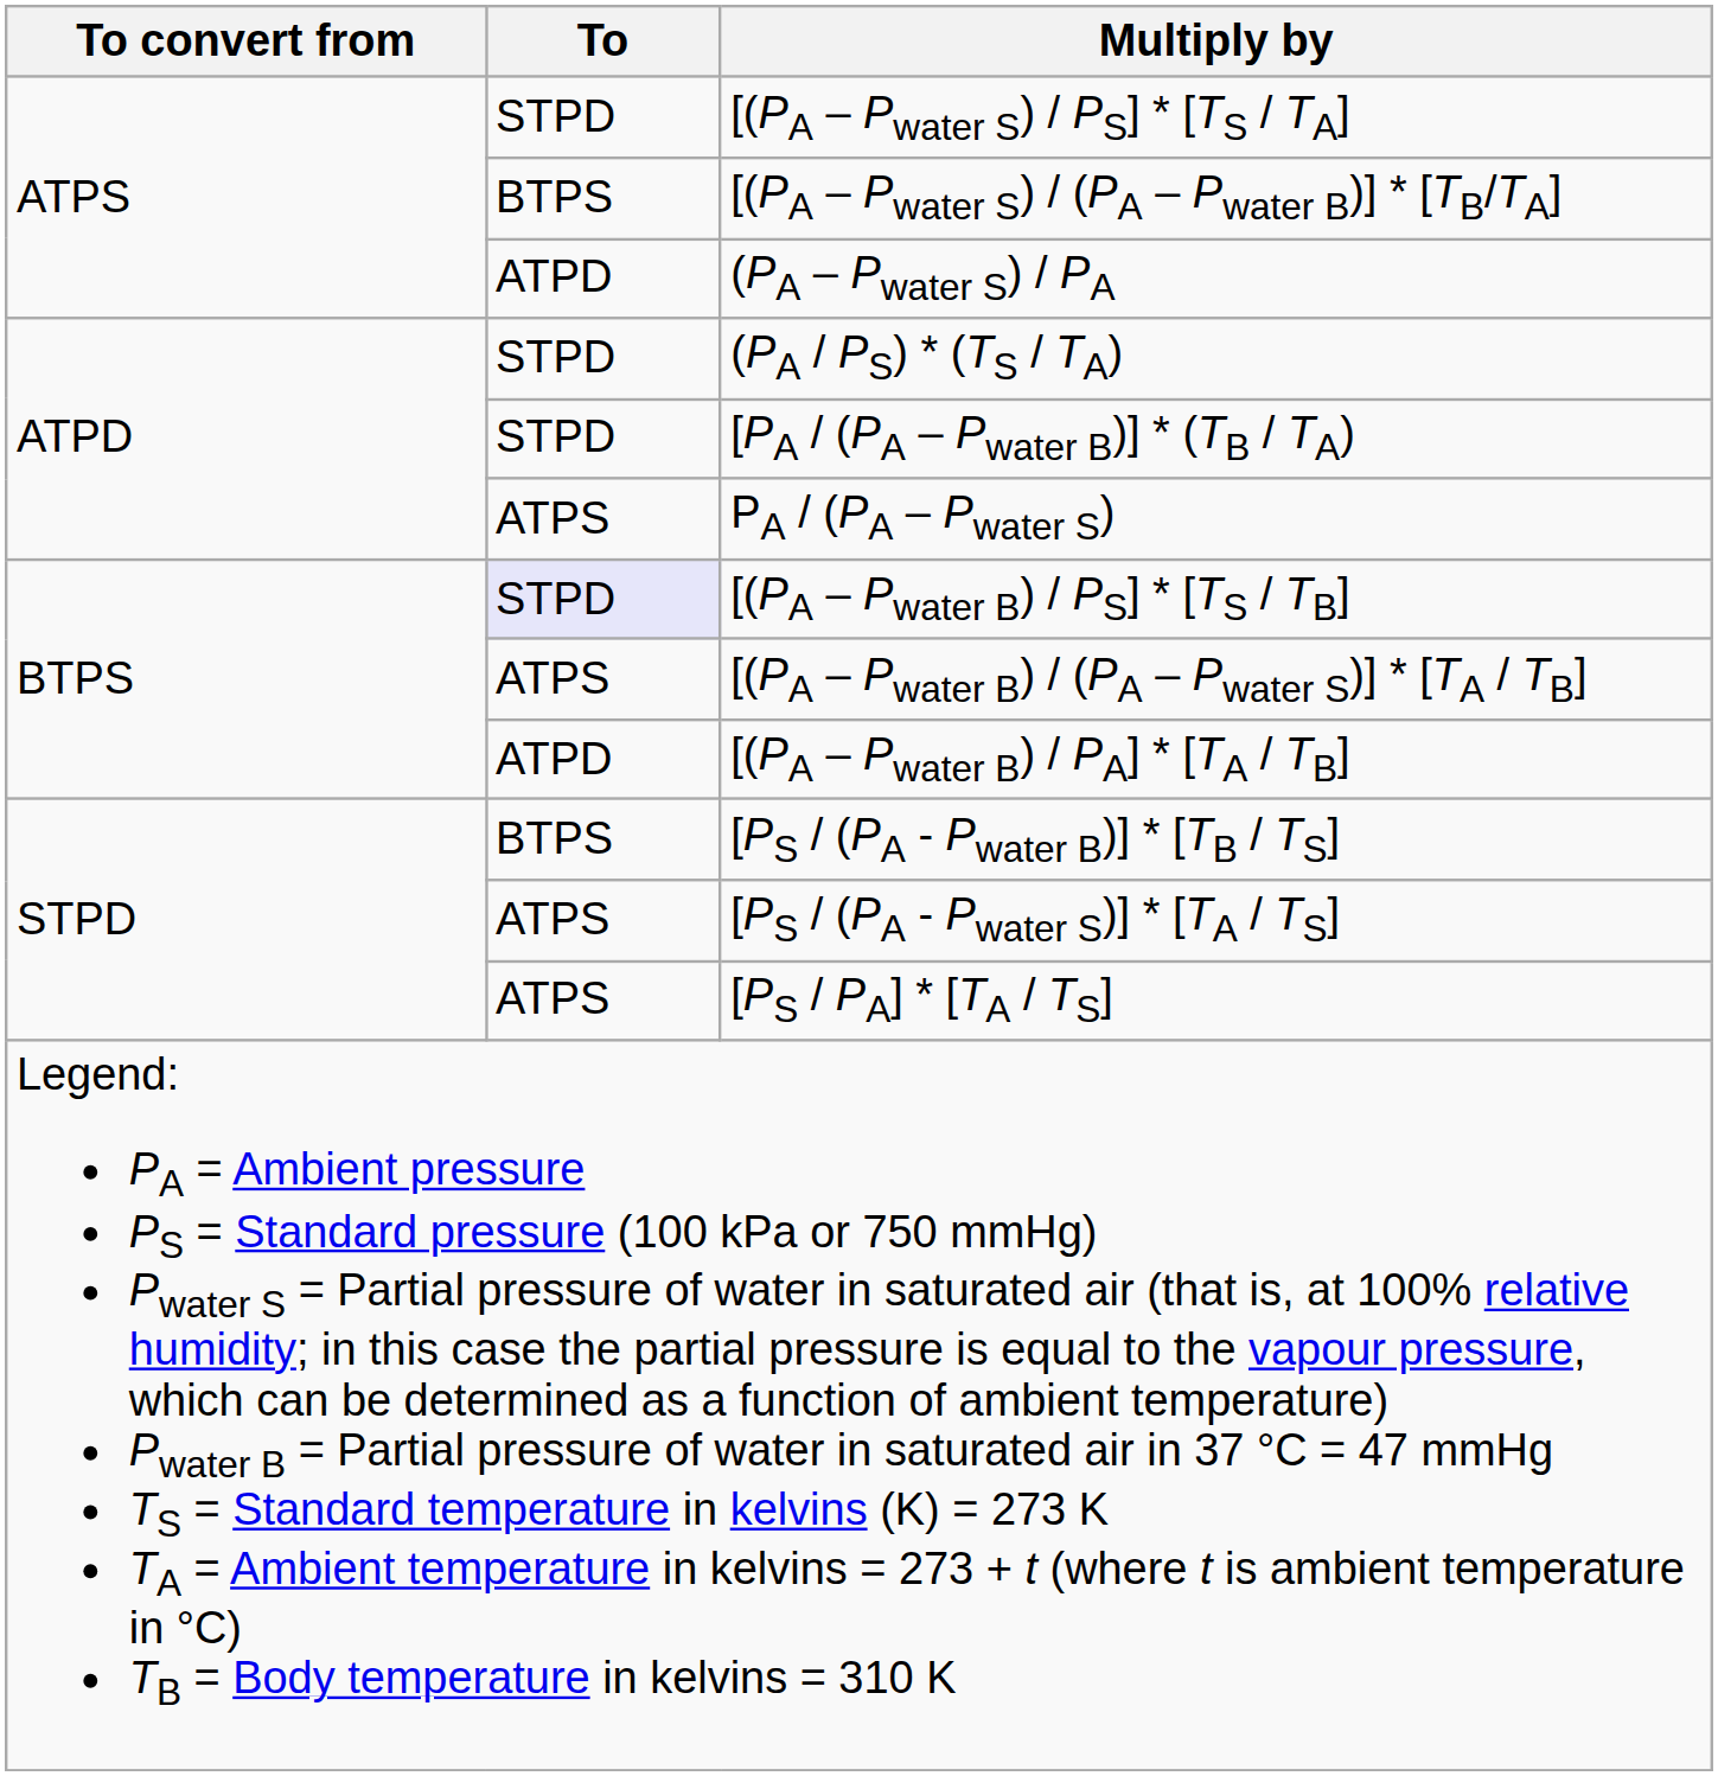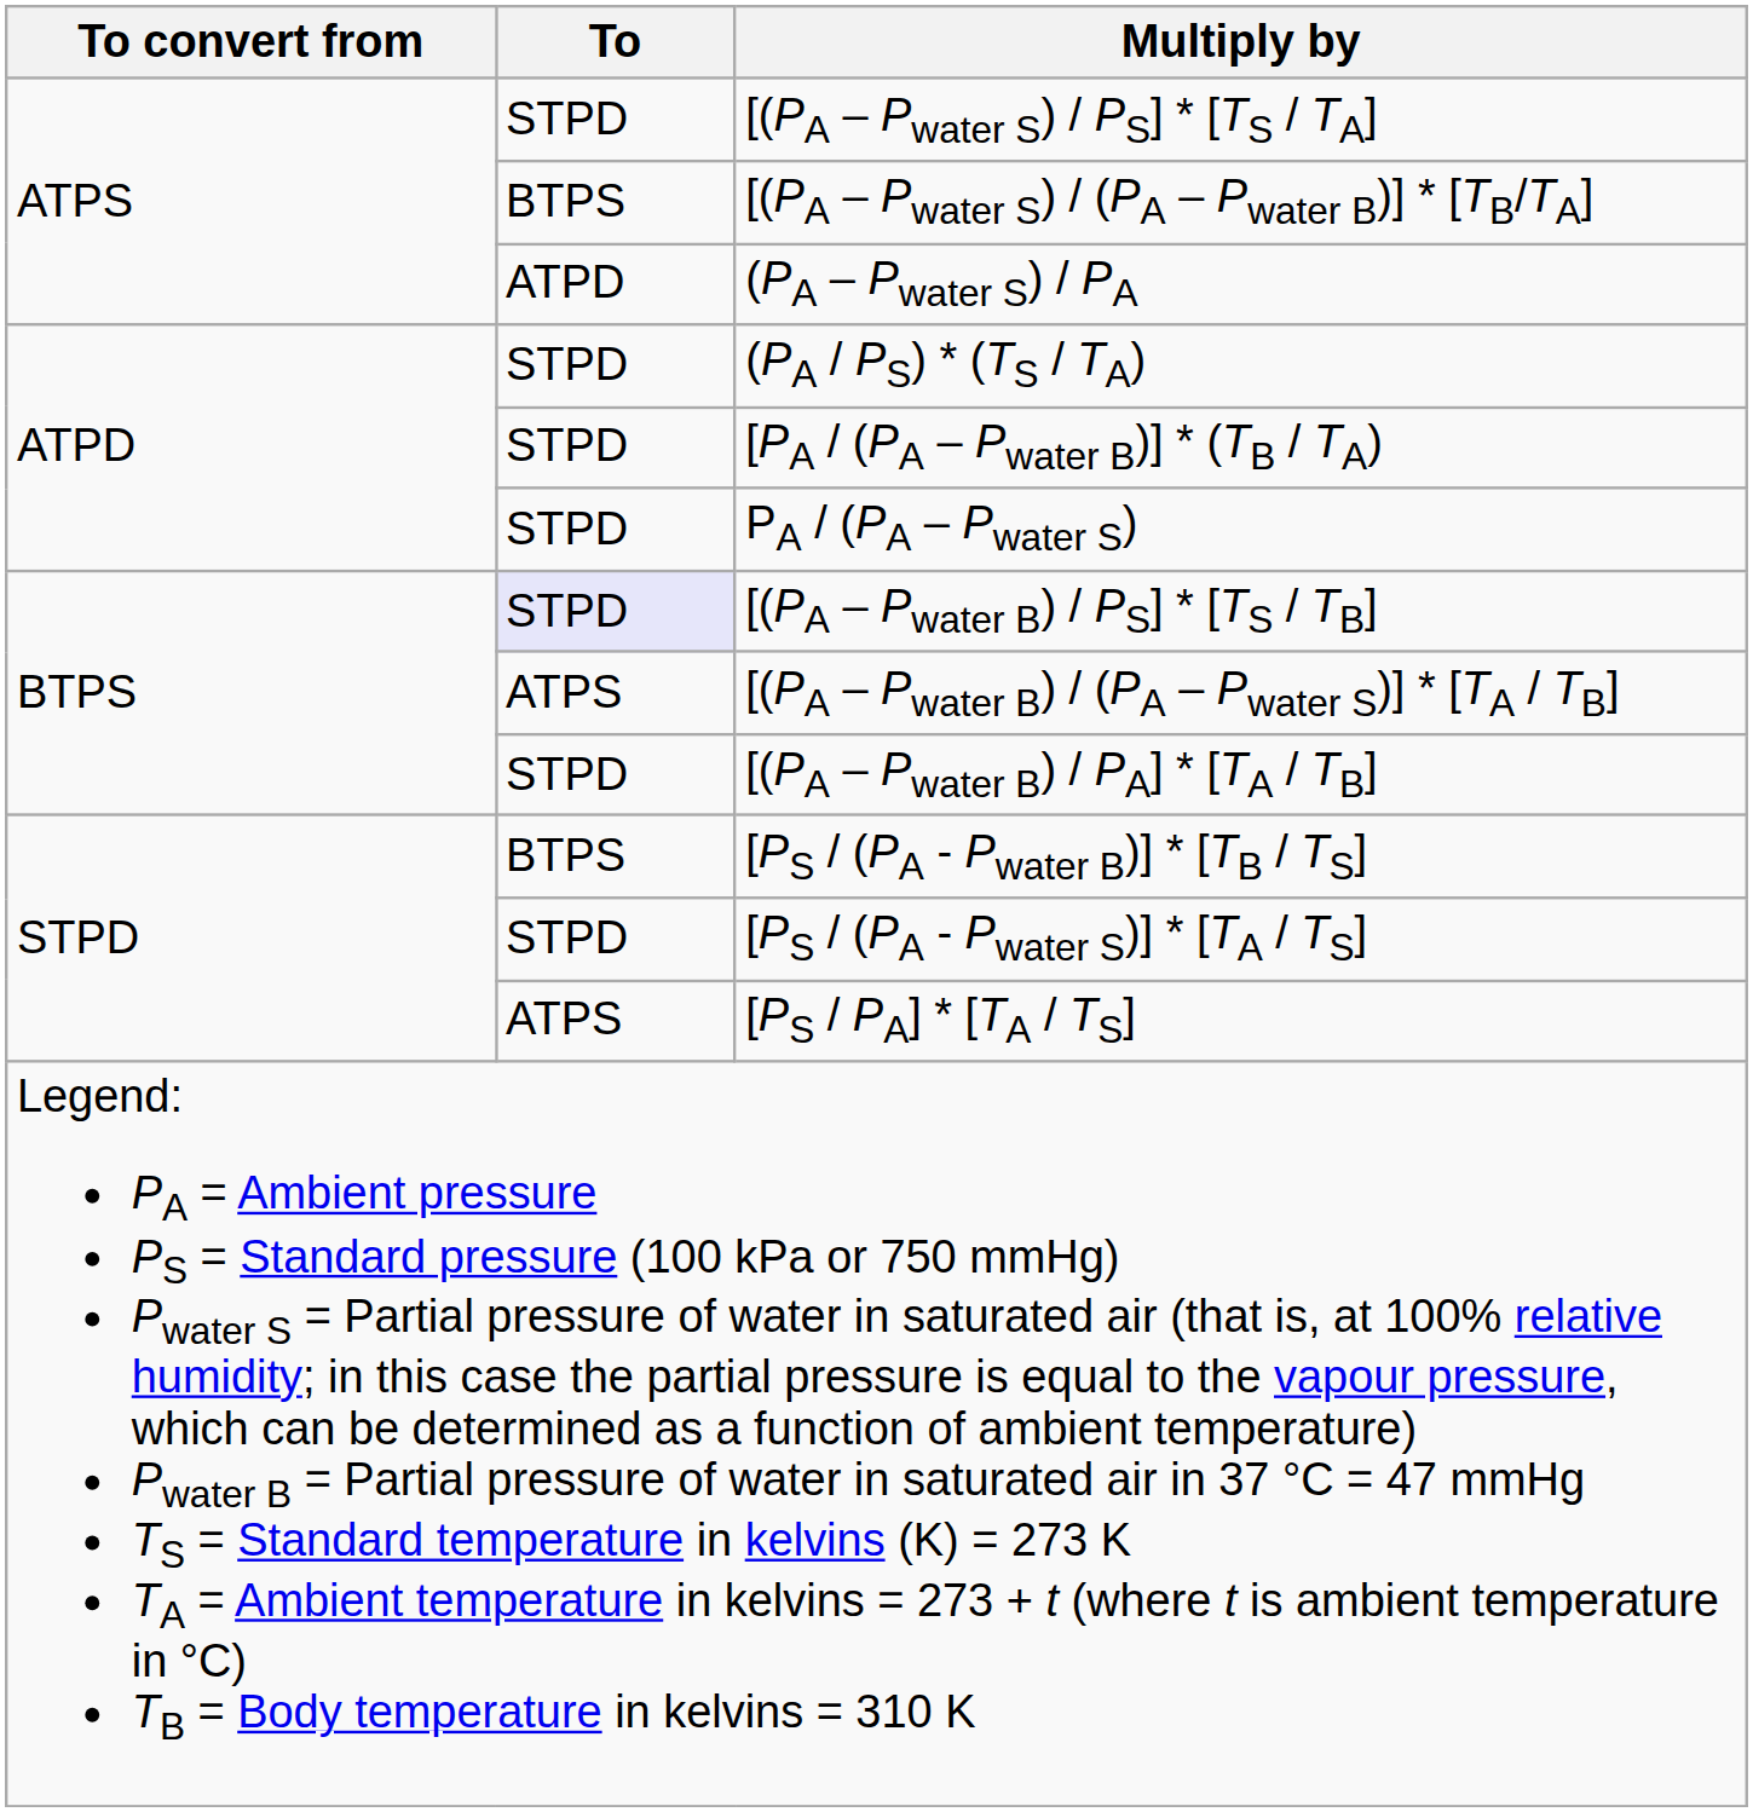PA / (PA – Pwater S) | To: ATPS -> STPD
[(PA – Pwater B) / PA] * [TA / TB] | To: ATPD -> STPD
[PS / (PA - Pwater S)] * [TA / TS] | To: ATPS -> STPD
